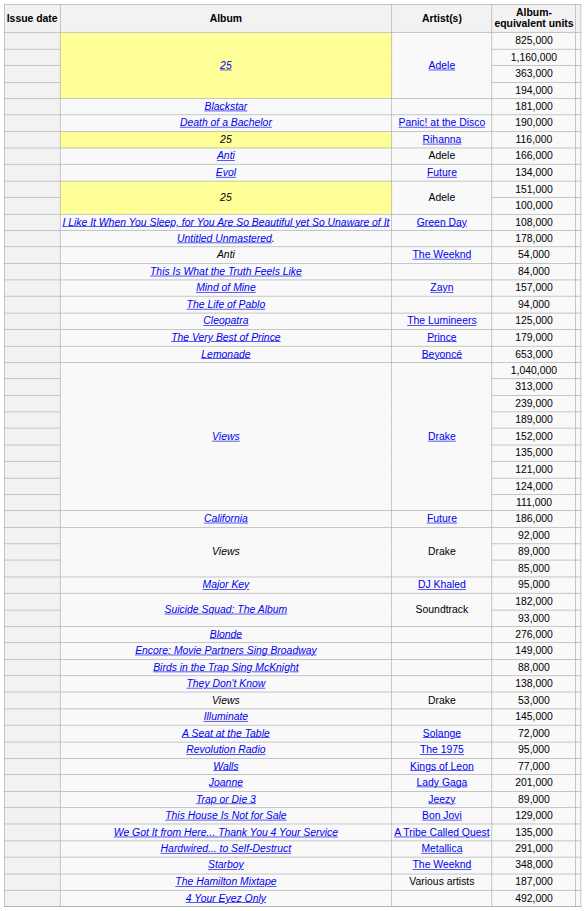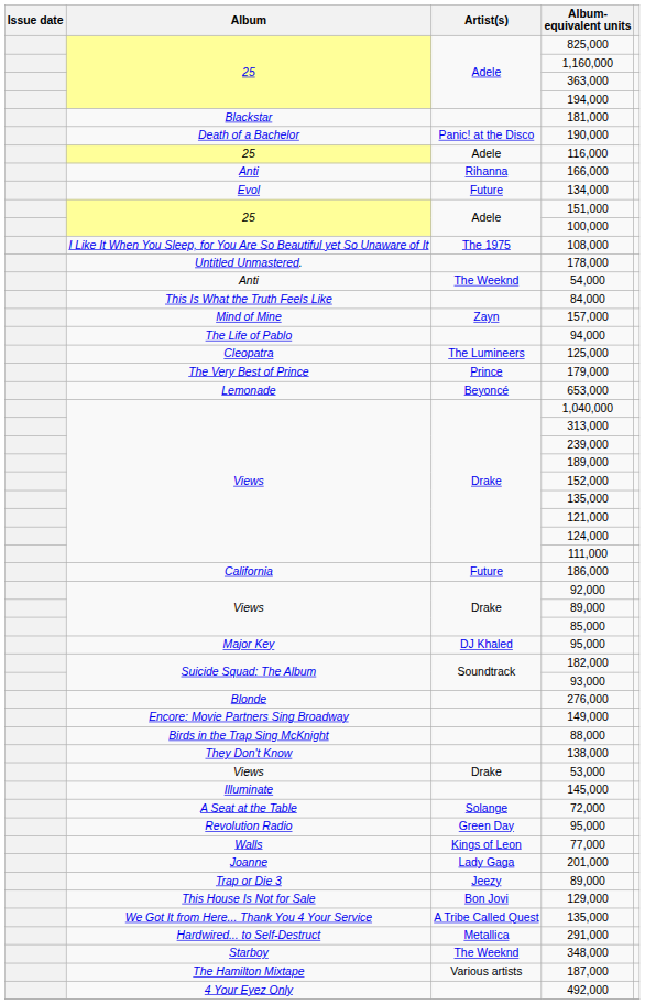116,000 | Artist(s): Rihanna -> Adele
166,000 | Artist(s): Adele -> Rihanna
108,000 | Artist(s): Green Day -> The 1975
Revolution Radio / 95,000 | Artist(s): The 1975 -> Green Day
